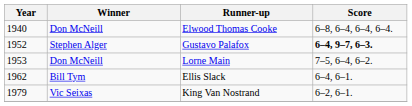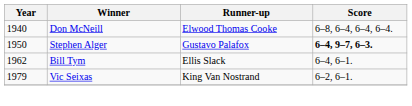Gustavo Palafox | Year: 1952 -> 1950
- row: 1953 | Don McNeill | Lorne Main | 7–5, 6–4, 6–2.
